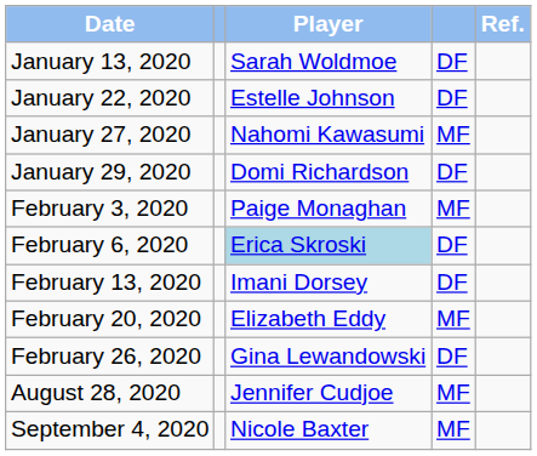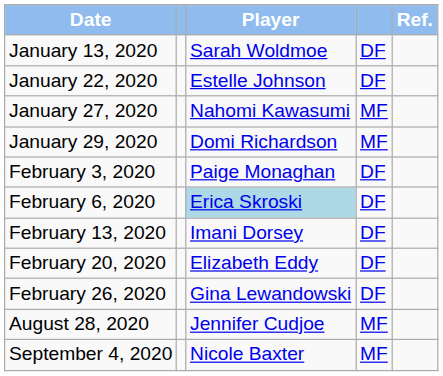January 29, 2020 | column 4: DF -> MF
February 3, 2020 | column 4: MF -> DF
February 20, 2020 | column 4: MF -> DF
